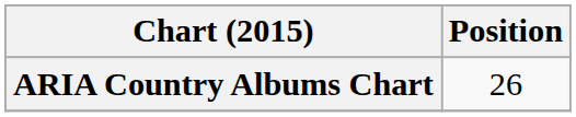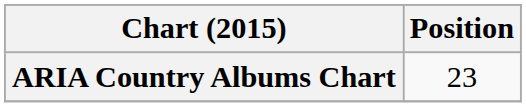ARIA Country Albums Chart | Position: 26 -> 23
